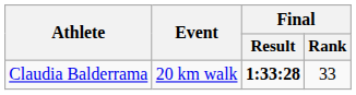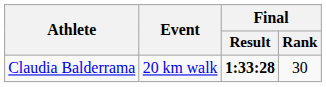Claudia Balderrama | Final / Rank: 33 -> 30
